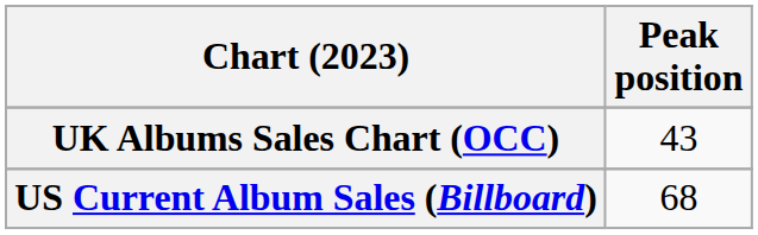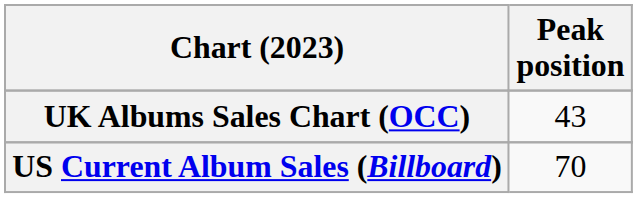US Current Album Sales (Billboard) | Peak position: 68 -> 70
